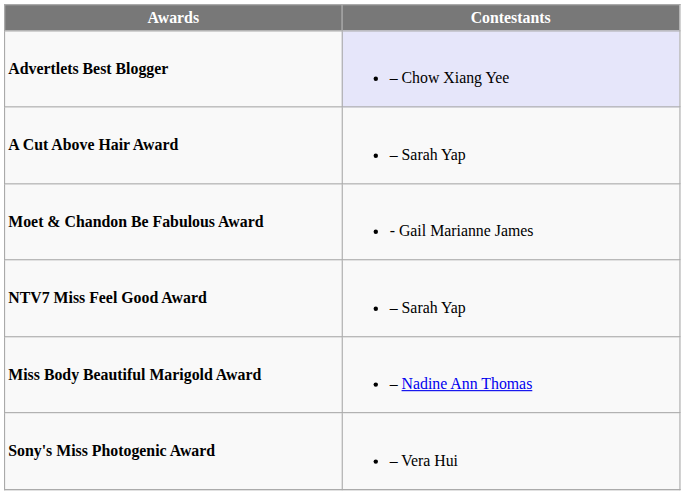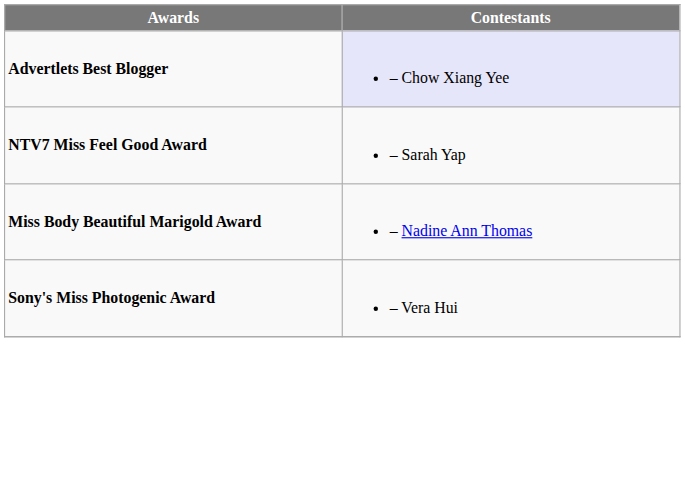- row: A Cut Above Hair Award | – Sarah Yap
- row: Moet & Chandon Be Fabulous Award | - Gail Marianne James
